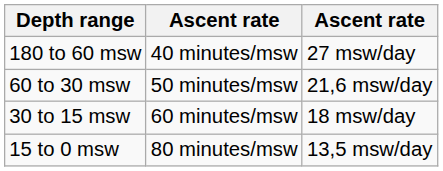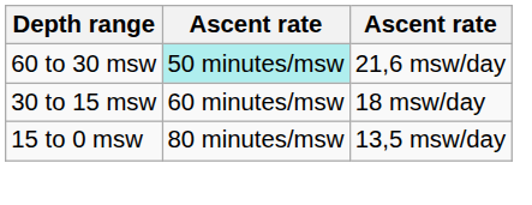- row: 180 to 60 msw | 40 minutes/msw | 27 msw/day
60 to 30 msw | column 2: no background -> paleturquoise background
